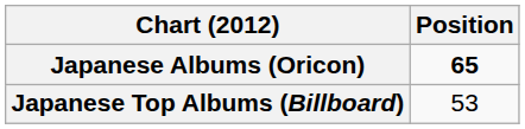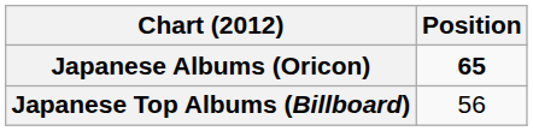Japanese Top Albums (Billboard) | Position: 53 -> 56
